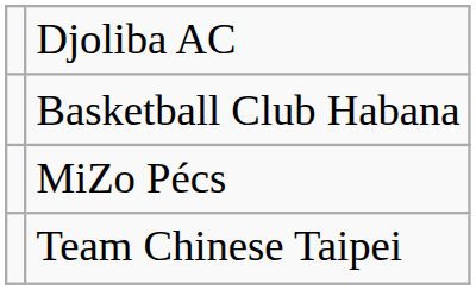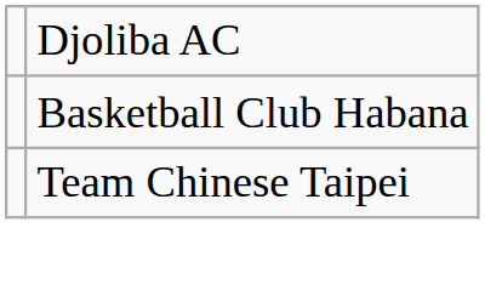- row: MiZo Pécs
